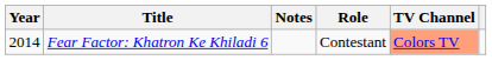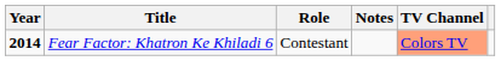columns swapped: Role <-> Notes
Fear Factor: Khatron Ke Khiladi 6 | Year: normal -> bold
